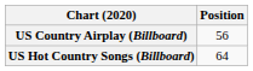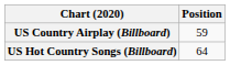US Country Airplay (Billboard) | Position: 56 -> 59
